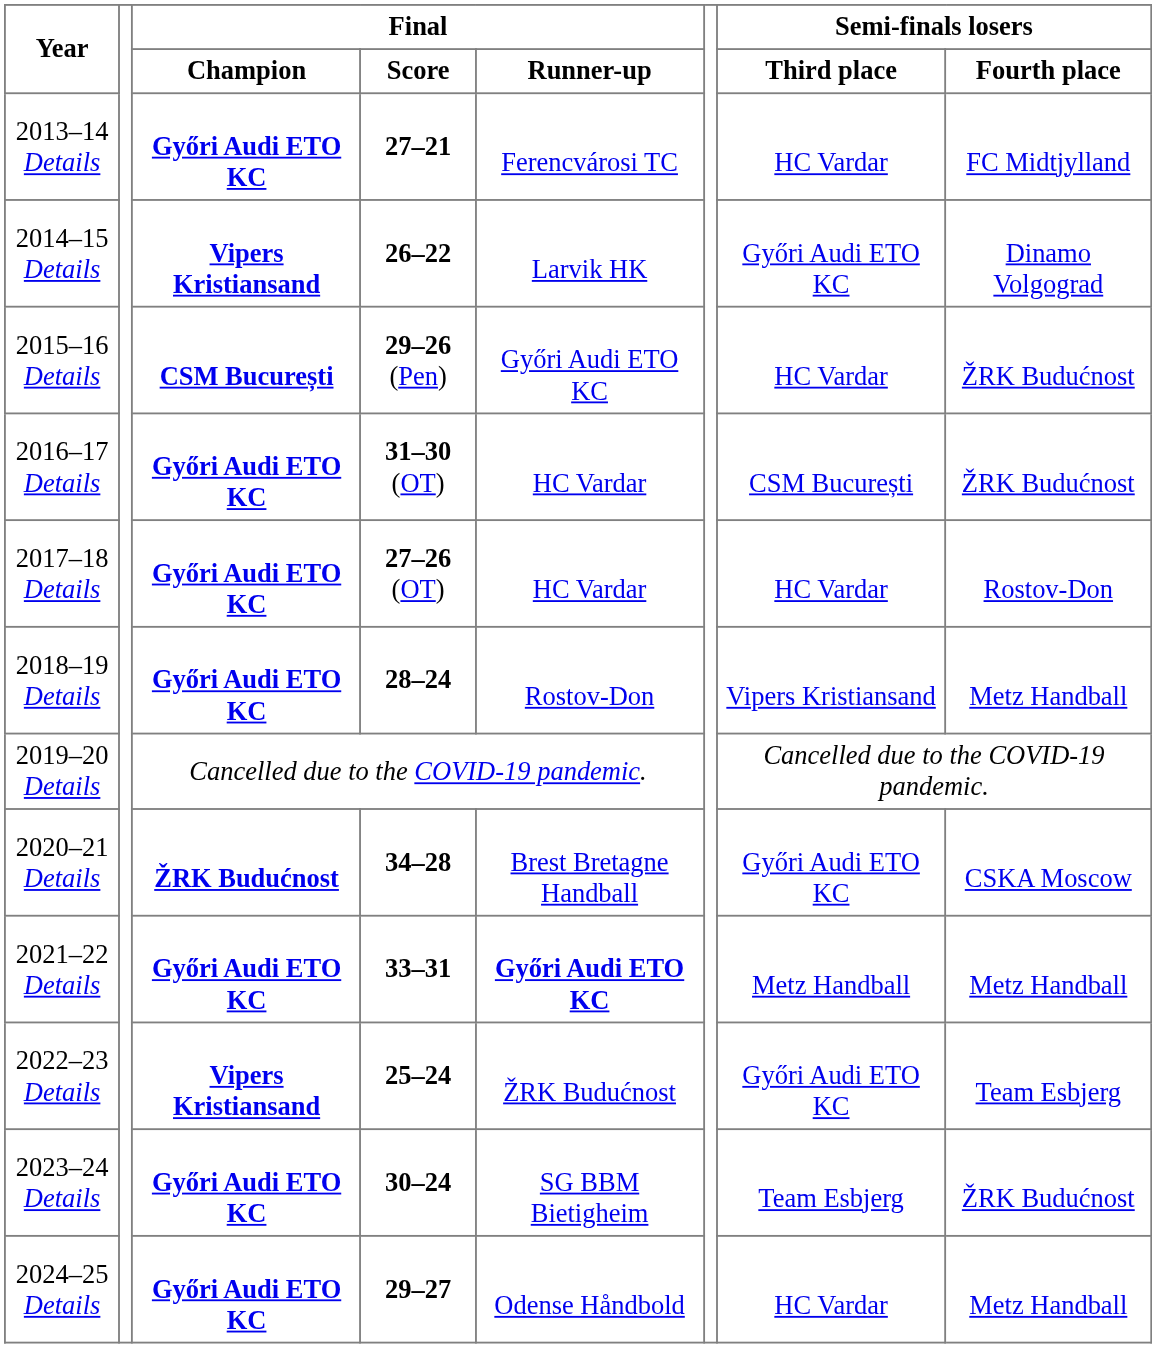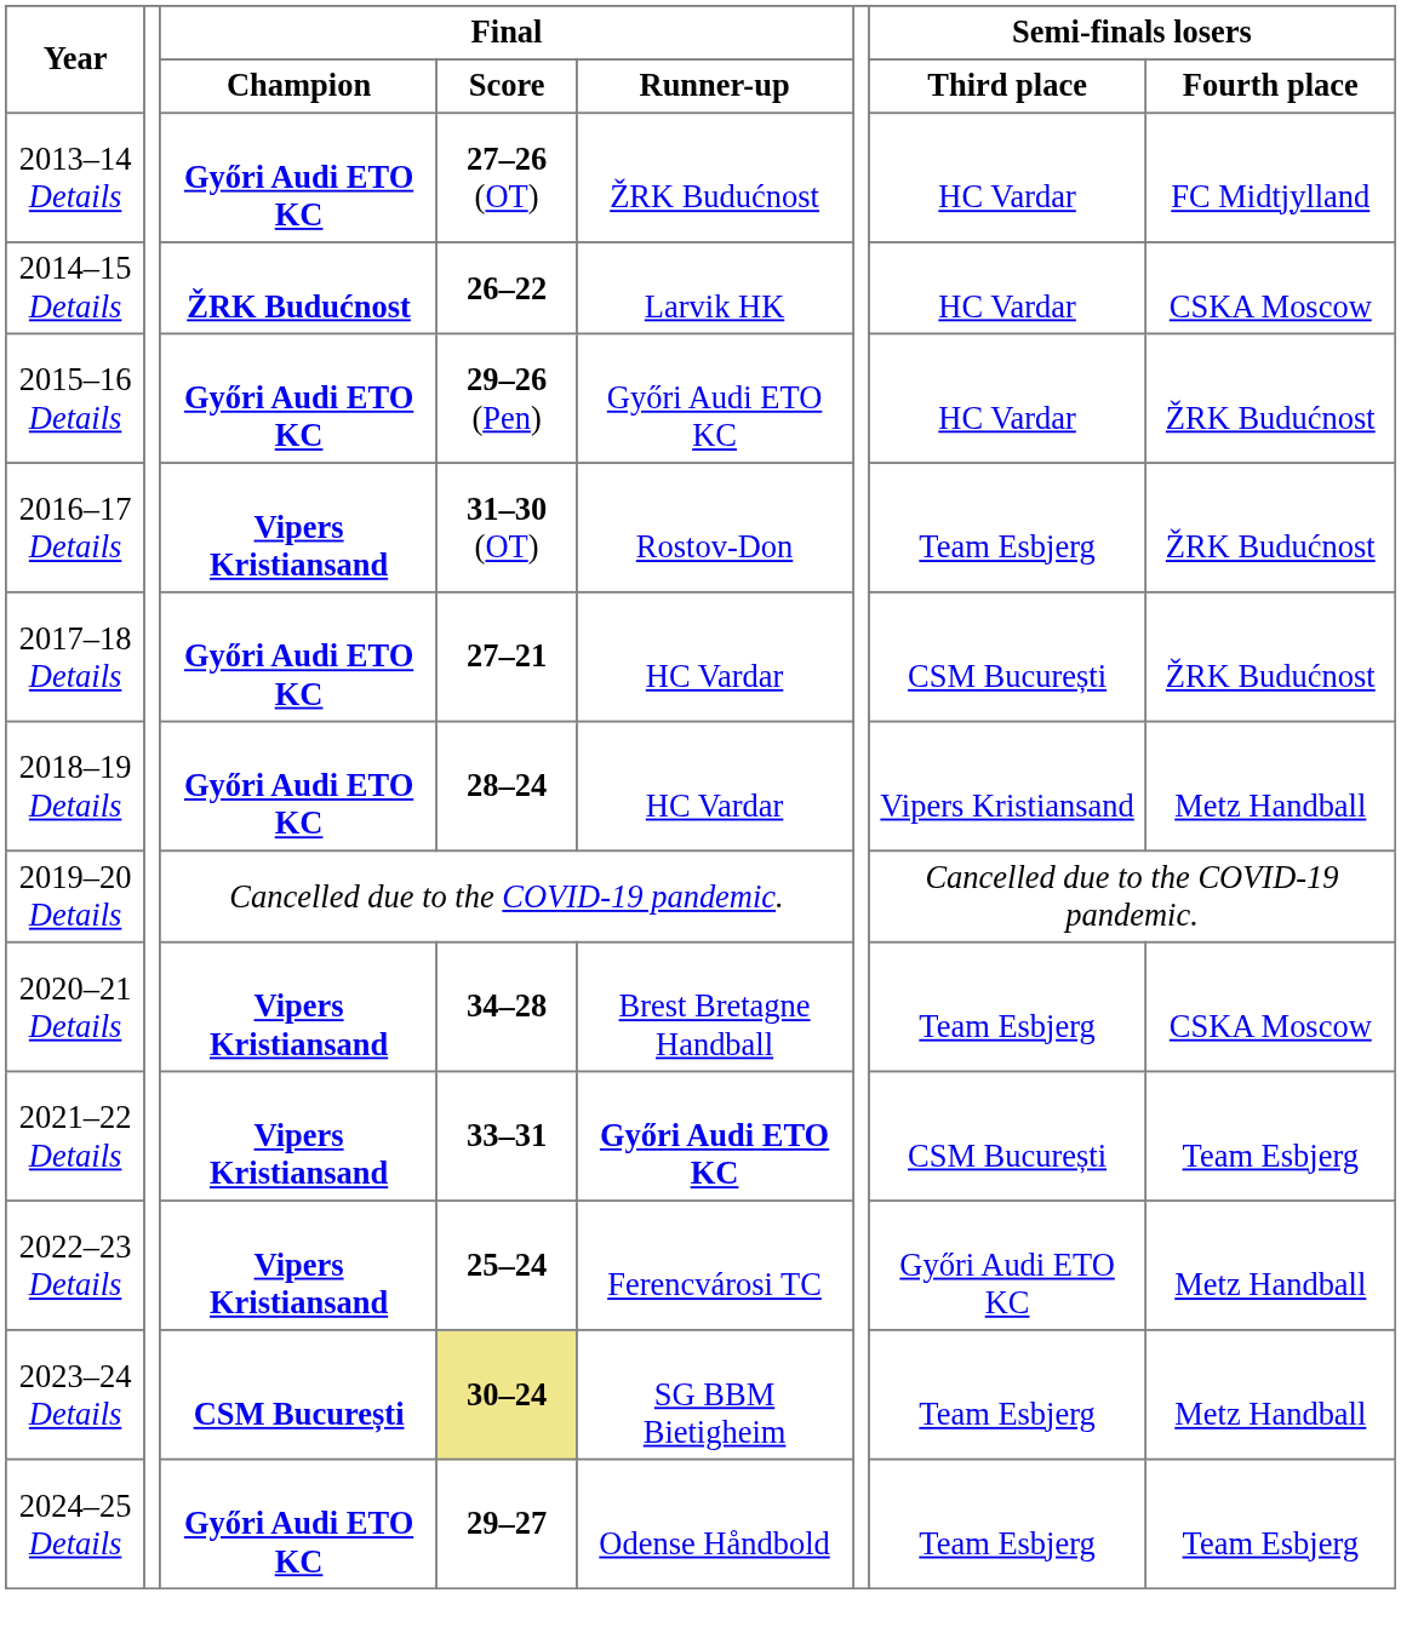2013–14 Details | Final / Score: 27–21 -> 27–26 (OT)
2013–14 Details | Final / Runner-up: Ferencvárosi TC -> ŽRK Budućnost
2014–15 Details | Final / Champion: Vipers Kristiansand -> ŽRK Budućnost
2014–15 Details | Semi-finals losers / Third place: Győri Audi ETO KC -> HC Vardar
2014–15 Details | Semi-finals losers / Fourth place: Dinamo Volgograd -> CSKA Moscow
2015–16 Details | Final / Champion: CSM București -> Győri Audi ETO KC
2016–17 Details | Final / Champion: Győri Audi ETO KC -> Vipers Kristiansand
2016–17 Details | Final / Runner-up: HC Vardar -> Rostov-Don
2016–17 Details | Semi-finals losers / Third place: CSM București -> Team Esbjerg
2017–18 Details | Final / Score: 27–26 (OT) -> 27–21
2017–18 Details | Semi-finals losers / Third place: HC Vardar -> CSM București
2017–18 Details | Semi-finals losers / Fourth place: Rostov-Don -> ŽRK Budućnost
2018–19 Details | Final / Runner-up: Rostov-Don -> HC Vardar
2020–21 Details | Final / Champion: ŽRK Budućnost -> Vipers Kristiansand
2020–21 Details | Semi-finals losers / Third place: Győri Audi ETO KC -> Team Esbjerg
2021–22 Details | Final / Champion: Győri Audi ETO KC -> Vipers Kristiansand
2021–22 Details | Semi-finals losers / Third place: Metz Handball -> CSM București
2021–22 Details | Semi-finals losers / Fourth place: Metz Handball -> Team Esbjerg
2022–23 Details | Final / Runner-up: ŽRK Budućnost -> Ferencvárosi TC
2022–23 Details | Semi-finals losers / Fourth place: Team Esbjerg -> Metz Handball
2023–24 Details | Final / Champion: Győri Audi ETO KC -> CSM București
2023–24 Details | Final / Score: no background -> khaki background
2023–24 Details | Semi-finals losers / Fourth place: ŽRK Budućnost -> Metz Handball
2024–25 Details | Semi-finals losers / Third place: HC Vardar -> Team Esbjerg
2024–25 Details | Semi-finals losers / Fourth place: Metz Handball -> Team Esbjerg
